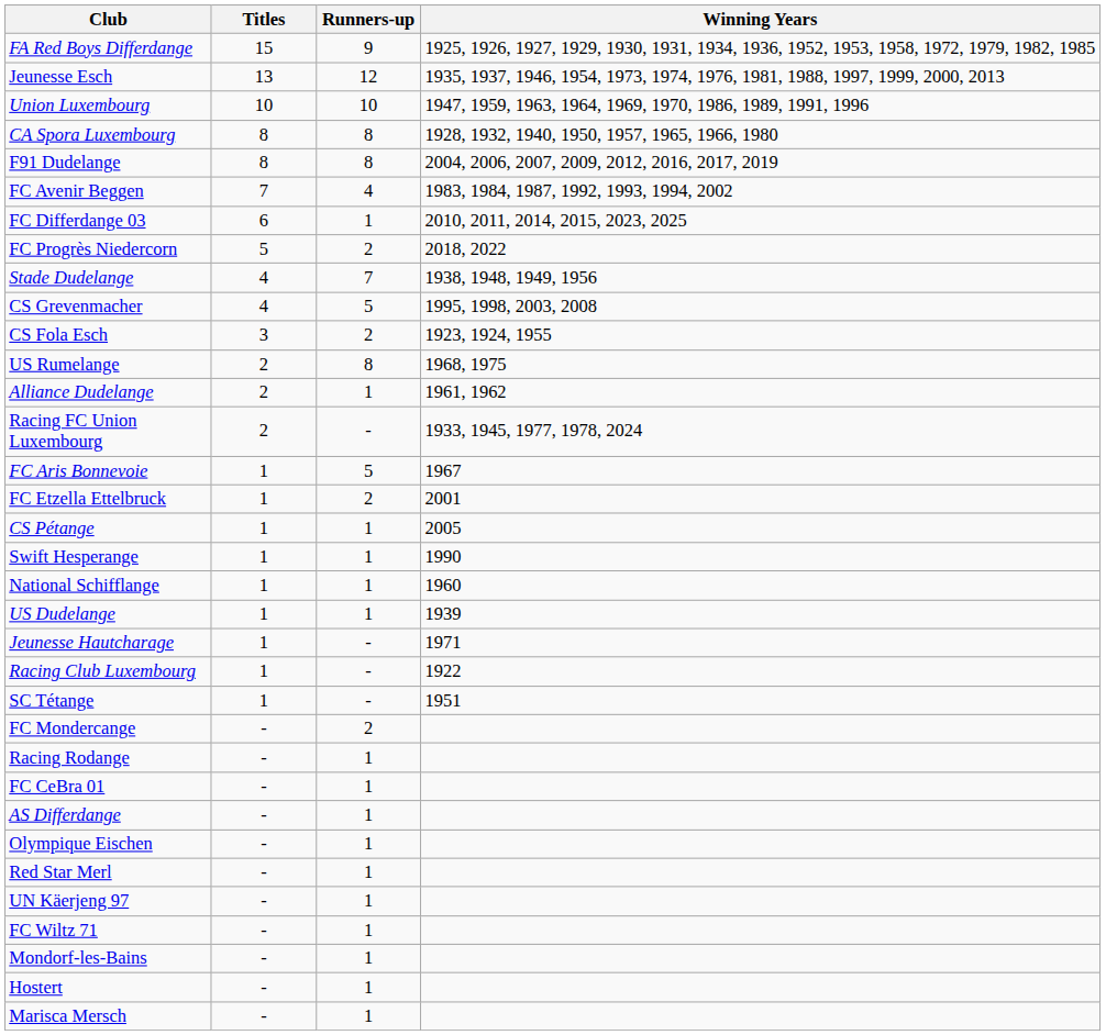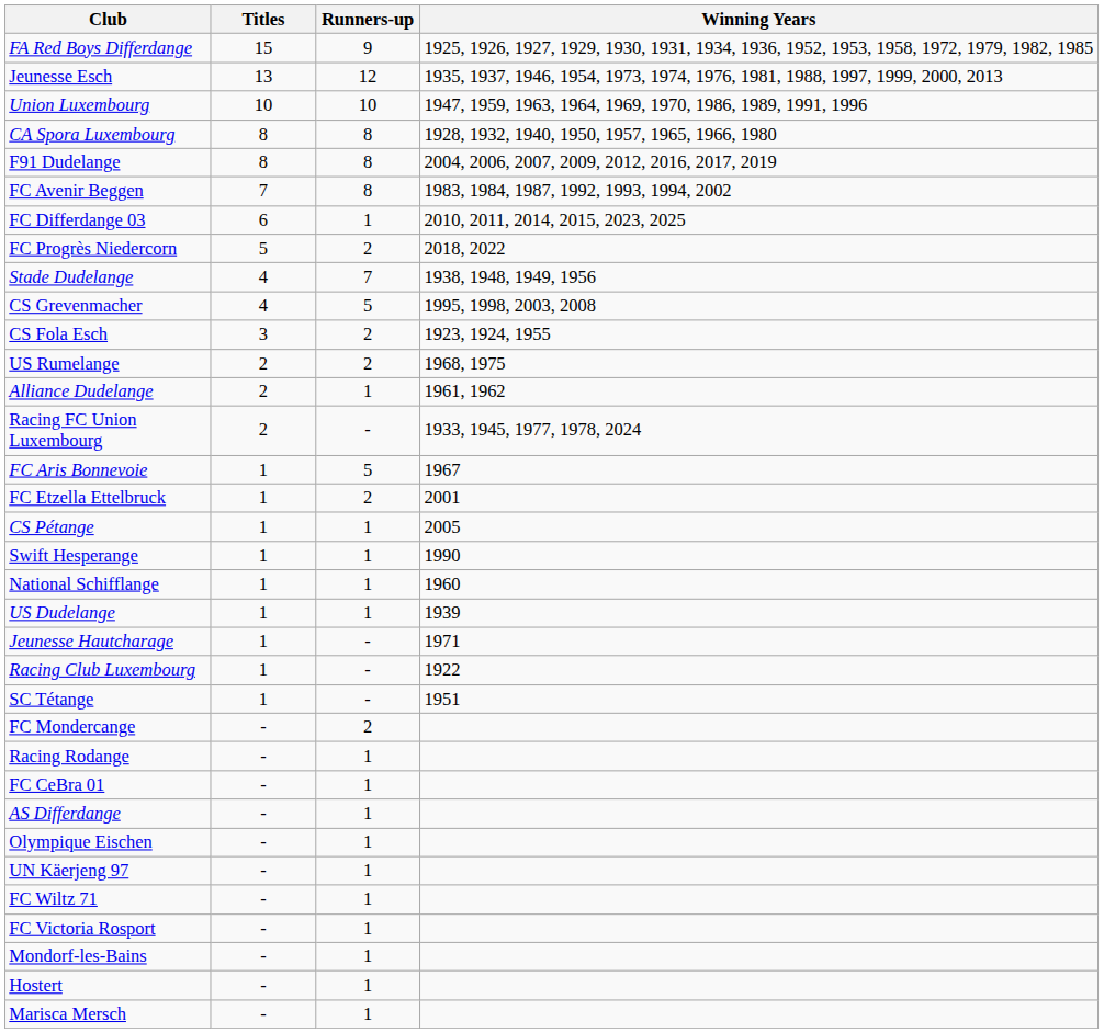FC Avenir Beggen | Runners-up: 4 -> 8
US Rumelange | Runners-up: 8 -> 2
- row: Red Star Merl | - | 1
+ row: FC Victoria Rosport | - | 1
